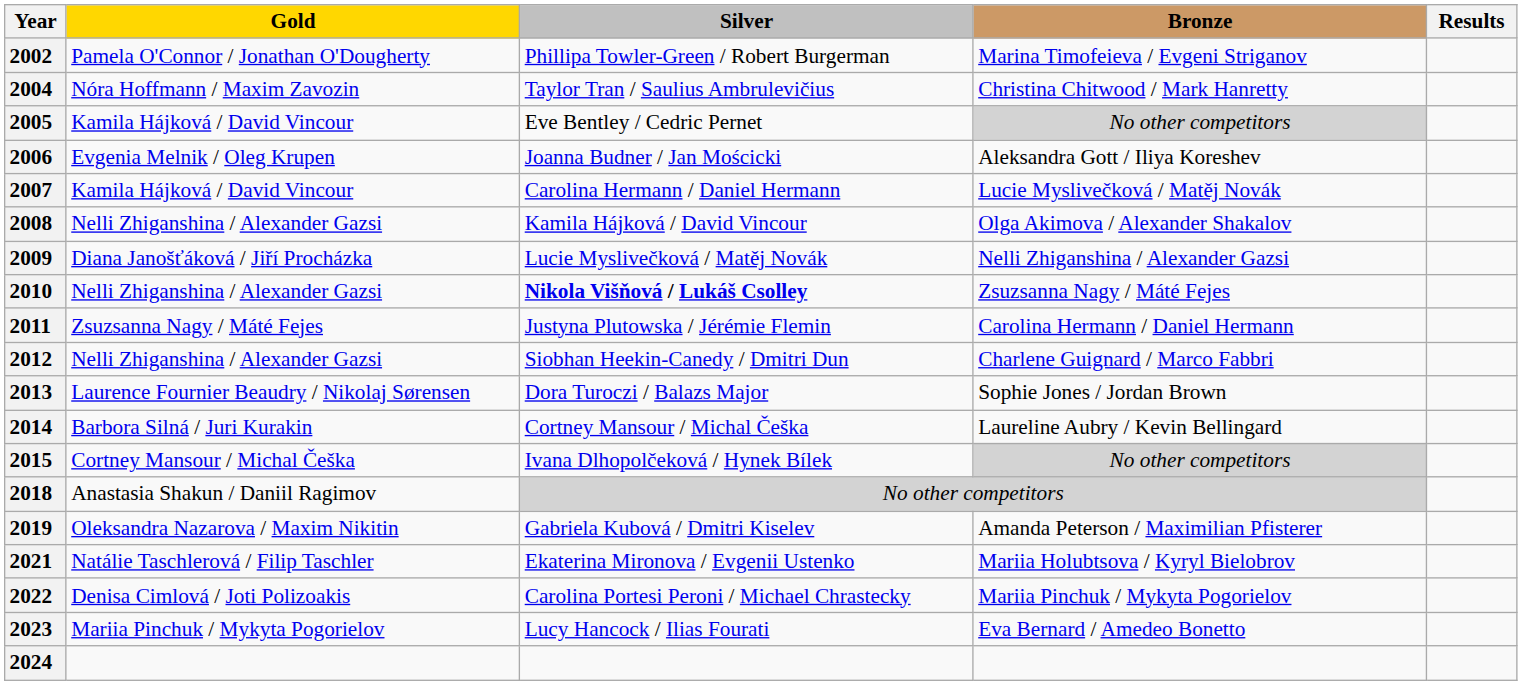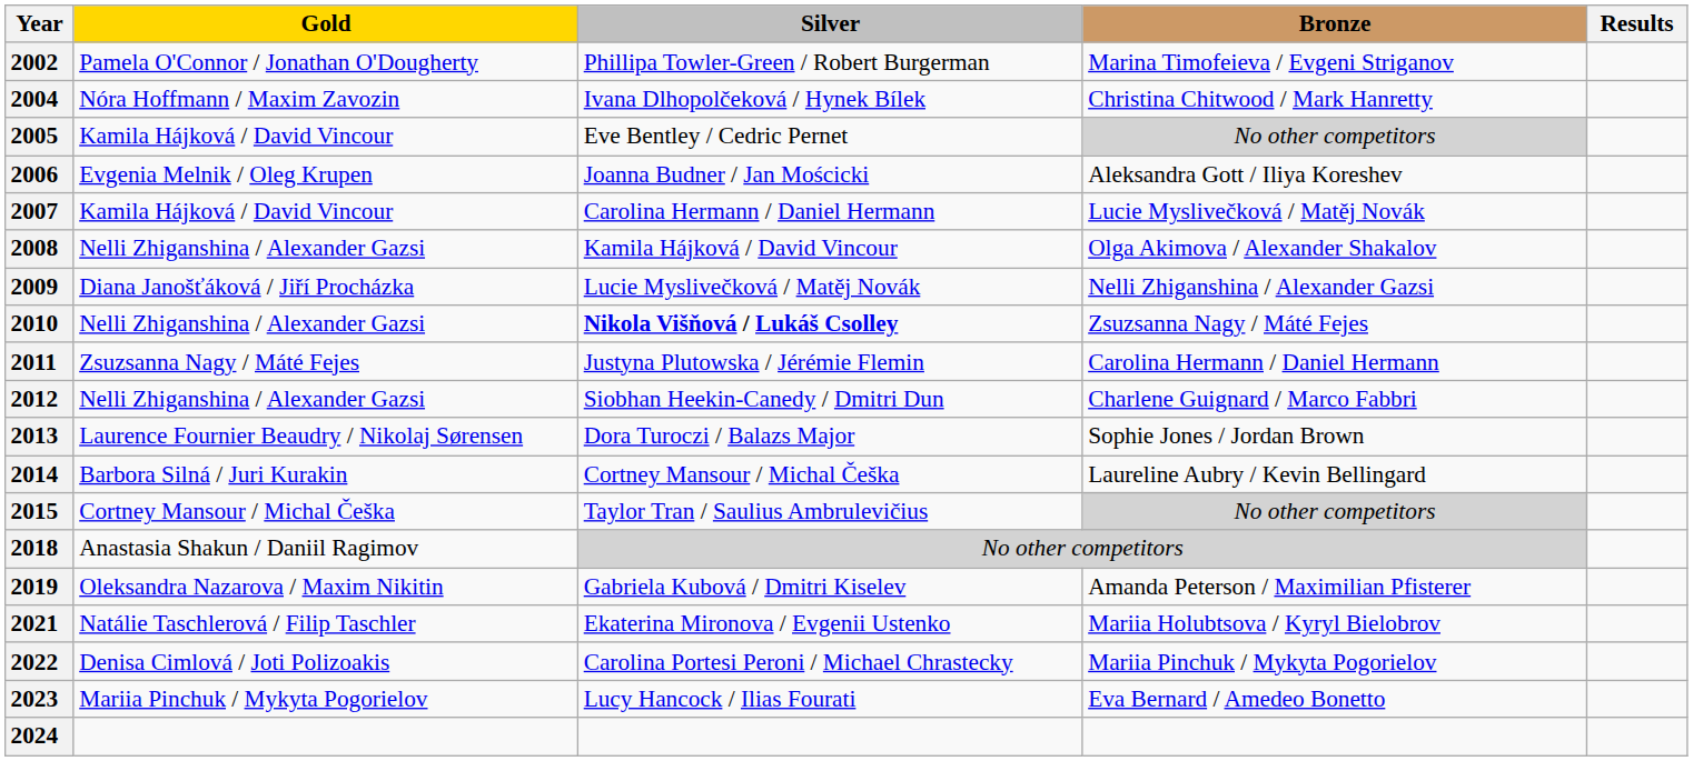2004 | Silver: Taylor Tran / Saulius Ambrulevičius -> Ivana Dlhopolčeková / Hynek Bílek
2015 | Silver: Ivana Dlhopolčeková / Hynek Bílek -> Taylor Tran / Saulius Ambrulevičius
